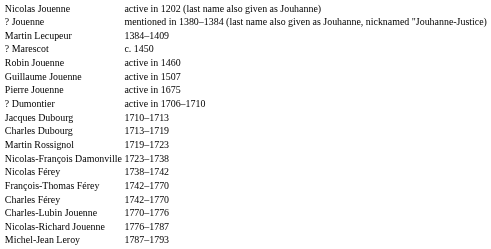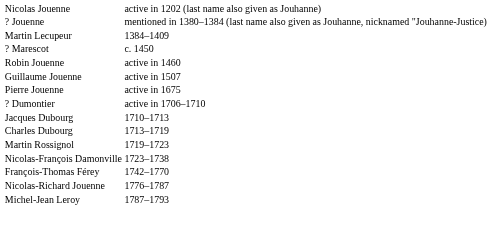- row: Nicolas Férey | 1738–1742
- row: Charles Férey | 1742–1770
- row: Charles-Lubin Jouenne | 1770–1776
